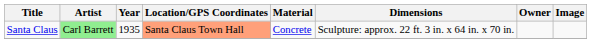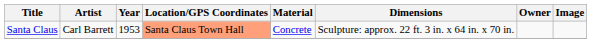Santa Claus | Artist: lightgreen background -> no background
Santa Claus | Year: 1935 -> 1953
